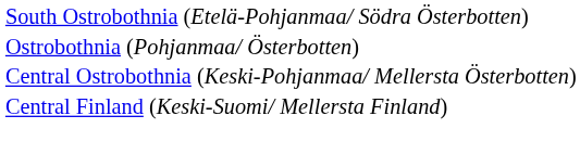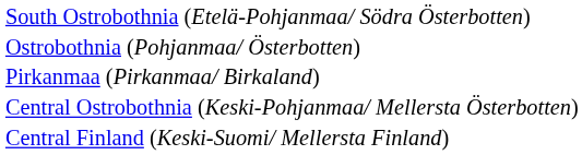+ row: Pirkanmaa (Pirkanmaa/ Birkaland)
